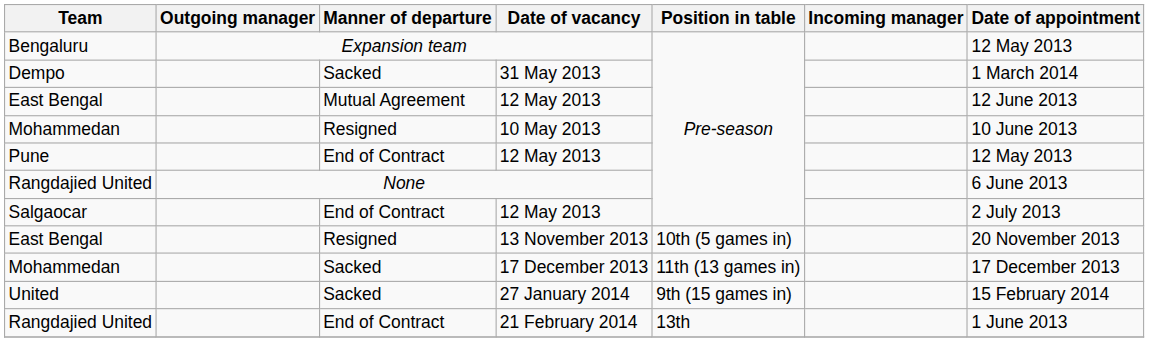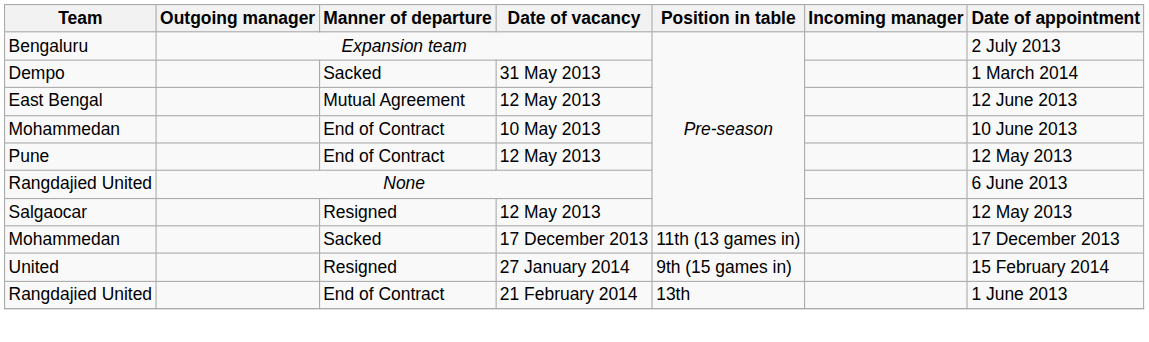Expansion team | Date of appointment: 12 May 2013 -> 2 July 2013
10 May 2013 | Manner of departure: Resigned -> End of Contract
Salgaocar / 12 May 2013 | Manner of departure: End of Contract -> Resigned
Salgaocar / 12 May 2013 | Date of appointment: 2 July 2013 -> 12 May 2013
- row: East Bengal | Resigned | 13 November 2013 | 10th (5 games in) | 20 November 2013
27 January 2014 | Manner of departure: Sacked -> Resigned
